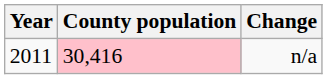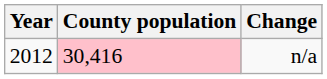n/a | Year: 2011 -> 2012
